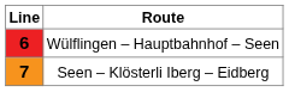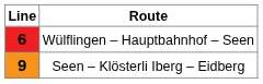Seen – Klösterli Iberg – Eidberg | Line: 7 -> 9
